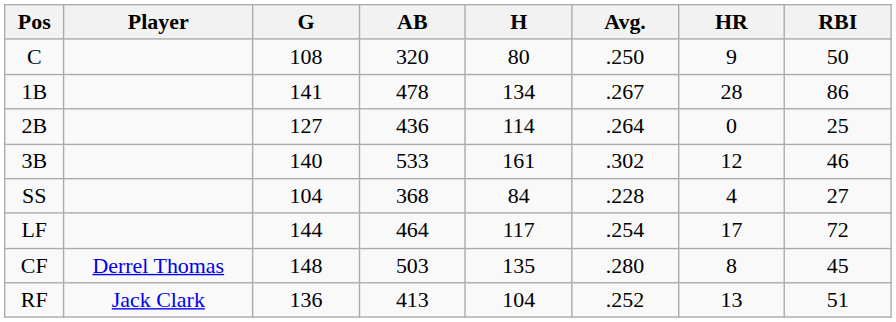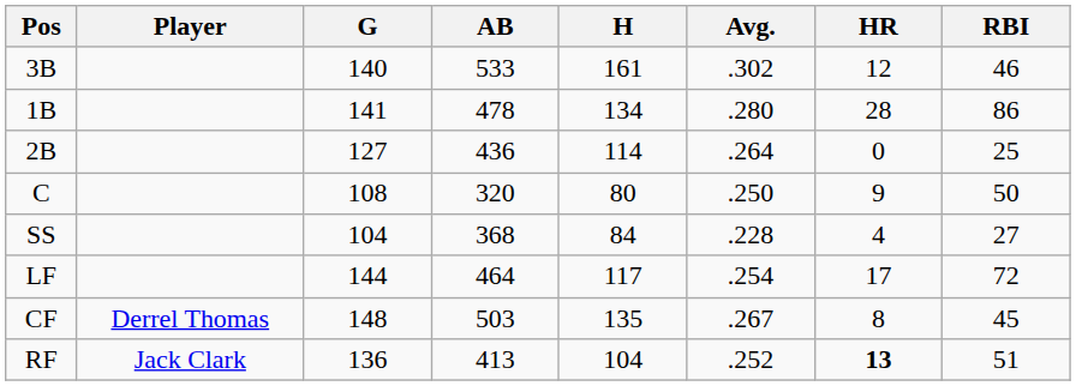rows swapped: C <-> 3B
1B | Avg.: .267 -> .280
CF | Avg.: .280 -> .267
RF | HR: normal -> bold
